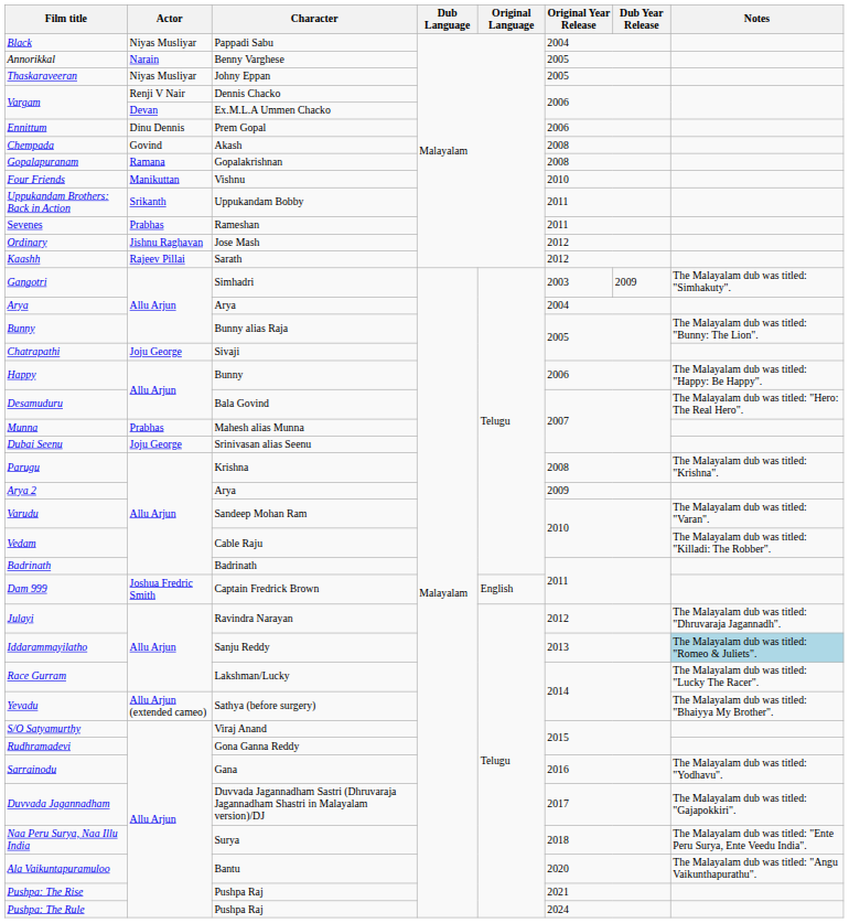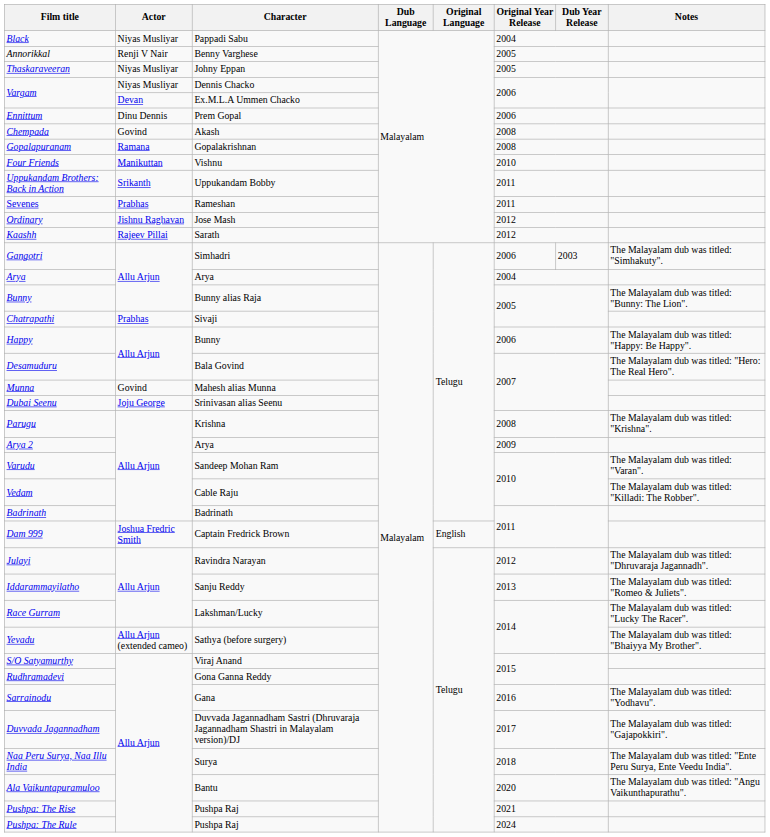Annorikkal | Actor: Narain -> Renji V Nair
Vargam / Dennis Chacko | Actor: Renji V Nair -> Niyas Musliyar
Gangotri | Original Year Release: 2003 -> 2006
Gangotri | Dub Year Release: 2009 -> 2003
Chatrapathi | Actor: Joju George -> Prabhas
Munna | Actor: Prabhas -> Govind
Iddarammayilatho | Notes: lightblue background -> no background
